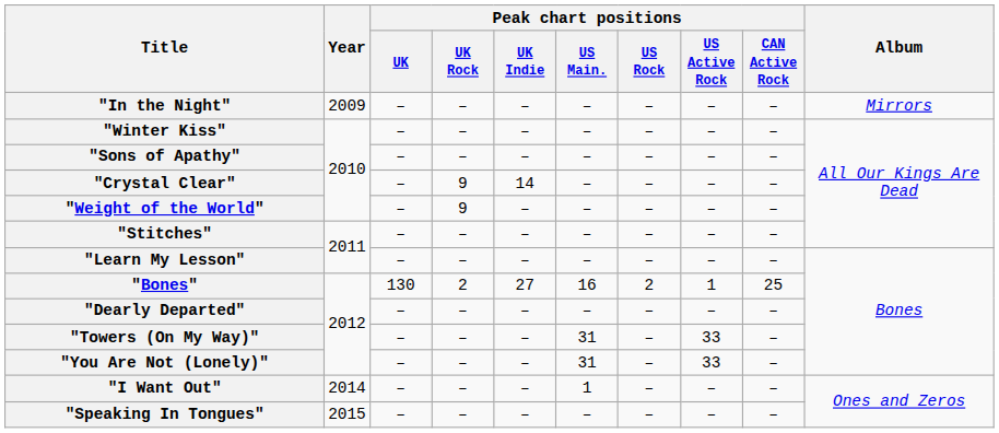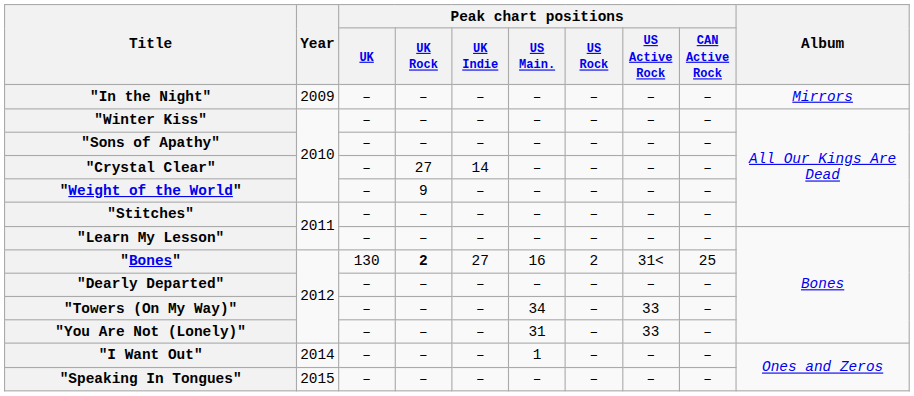"Crystal Clear" | Peak chart positions / UK Rock: 9 -> 27
"Bones" | Peak chart positions / UK Rock: normal -> bold
"Bones" | Peak chart positions / US Active Rock: 1 -> 31<
"Towers (On My Way)" | Peak chart positions / US Main.: 31 -> 34
